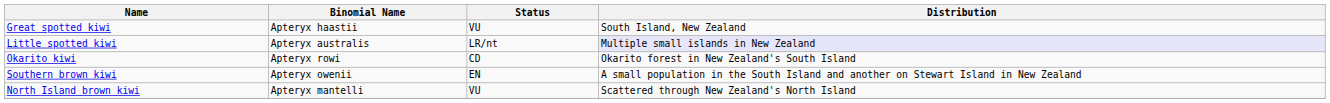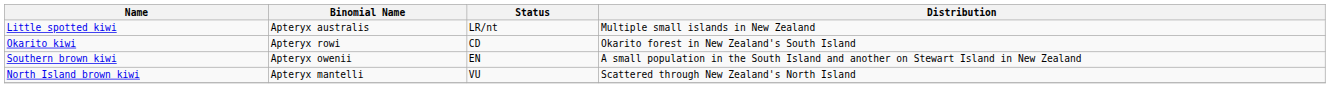- row: Great spotted kiwi | Apteryx haastii | VU | South Island, New Zealand
Little spotted kiwi | Distribution: lavender background -> no background
